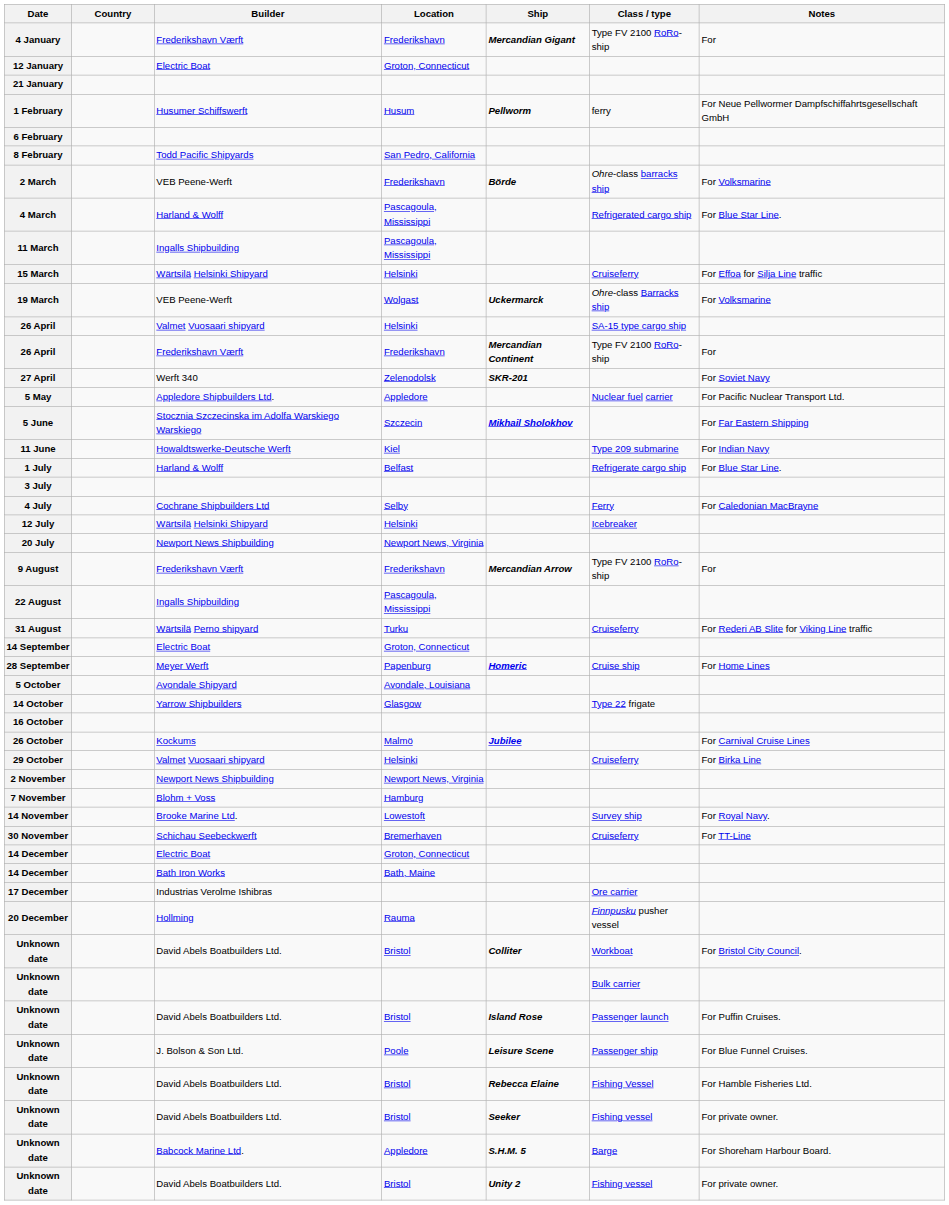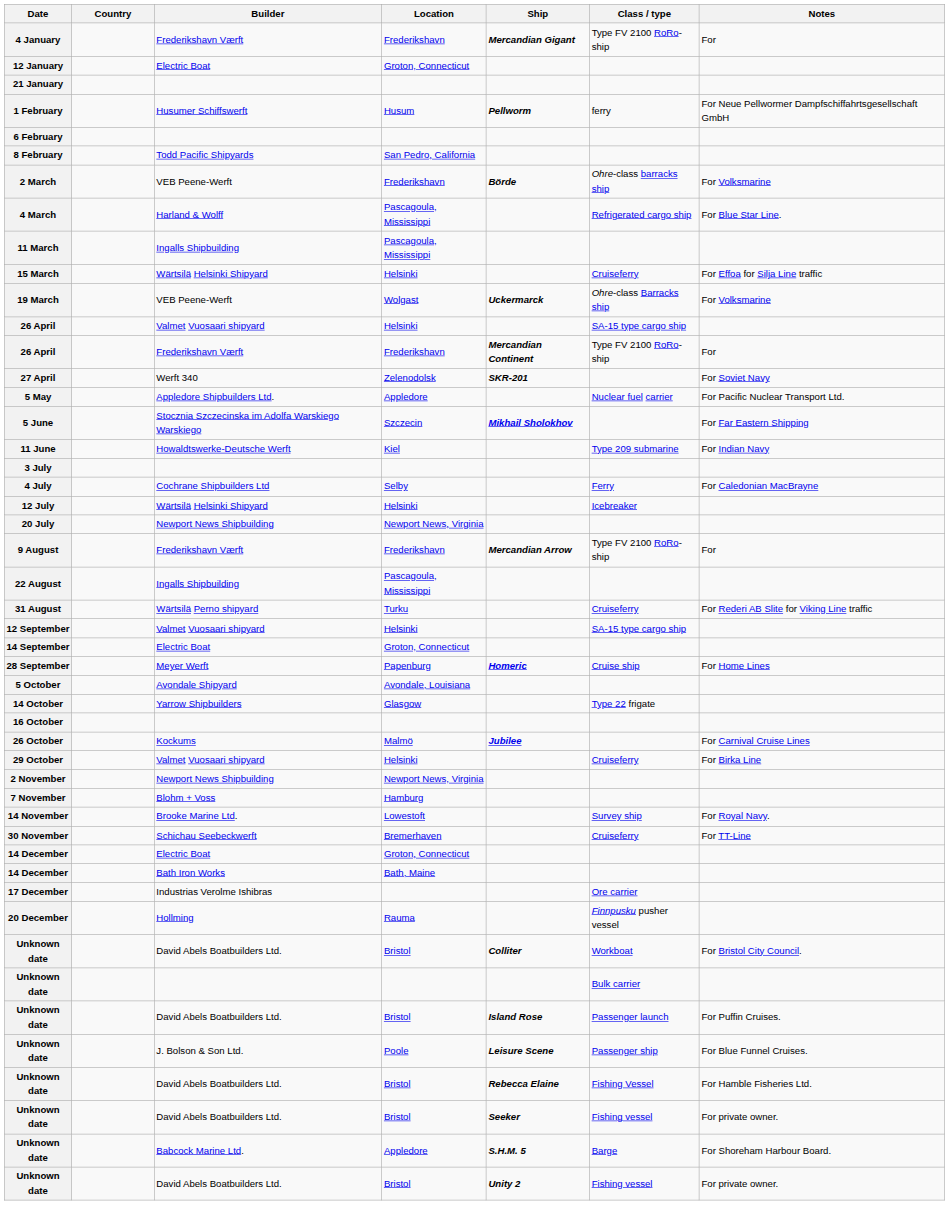- row: 1 July | Harland & Wolff | Belfast | Refrigerate cargo ship | For Blue Star Line.
+ row: 12 September | Valmet Vuosaari shipyard | Helsinki | SA-15 type cargo ship
